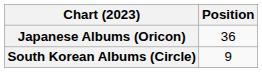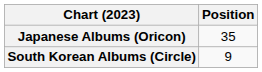Japanese Albums (Oricon) | Position: 36 -> 35
